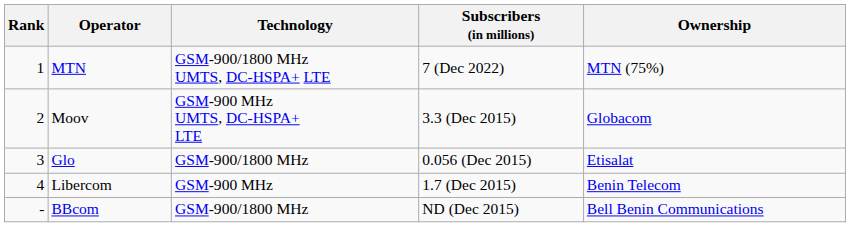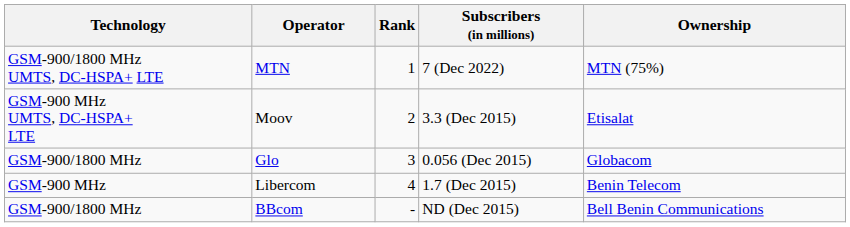columns swapped: Rank <-> Technology
Moov | Ownership: Globacom -> Etisalat
Glo | Ownership: Etisalat -> Globacom
